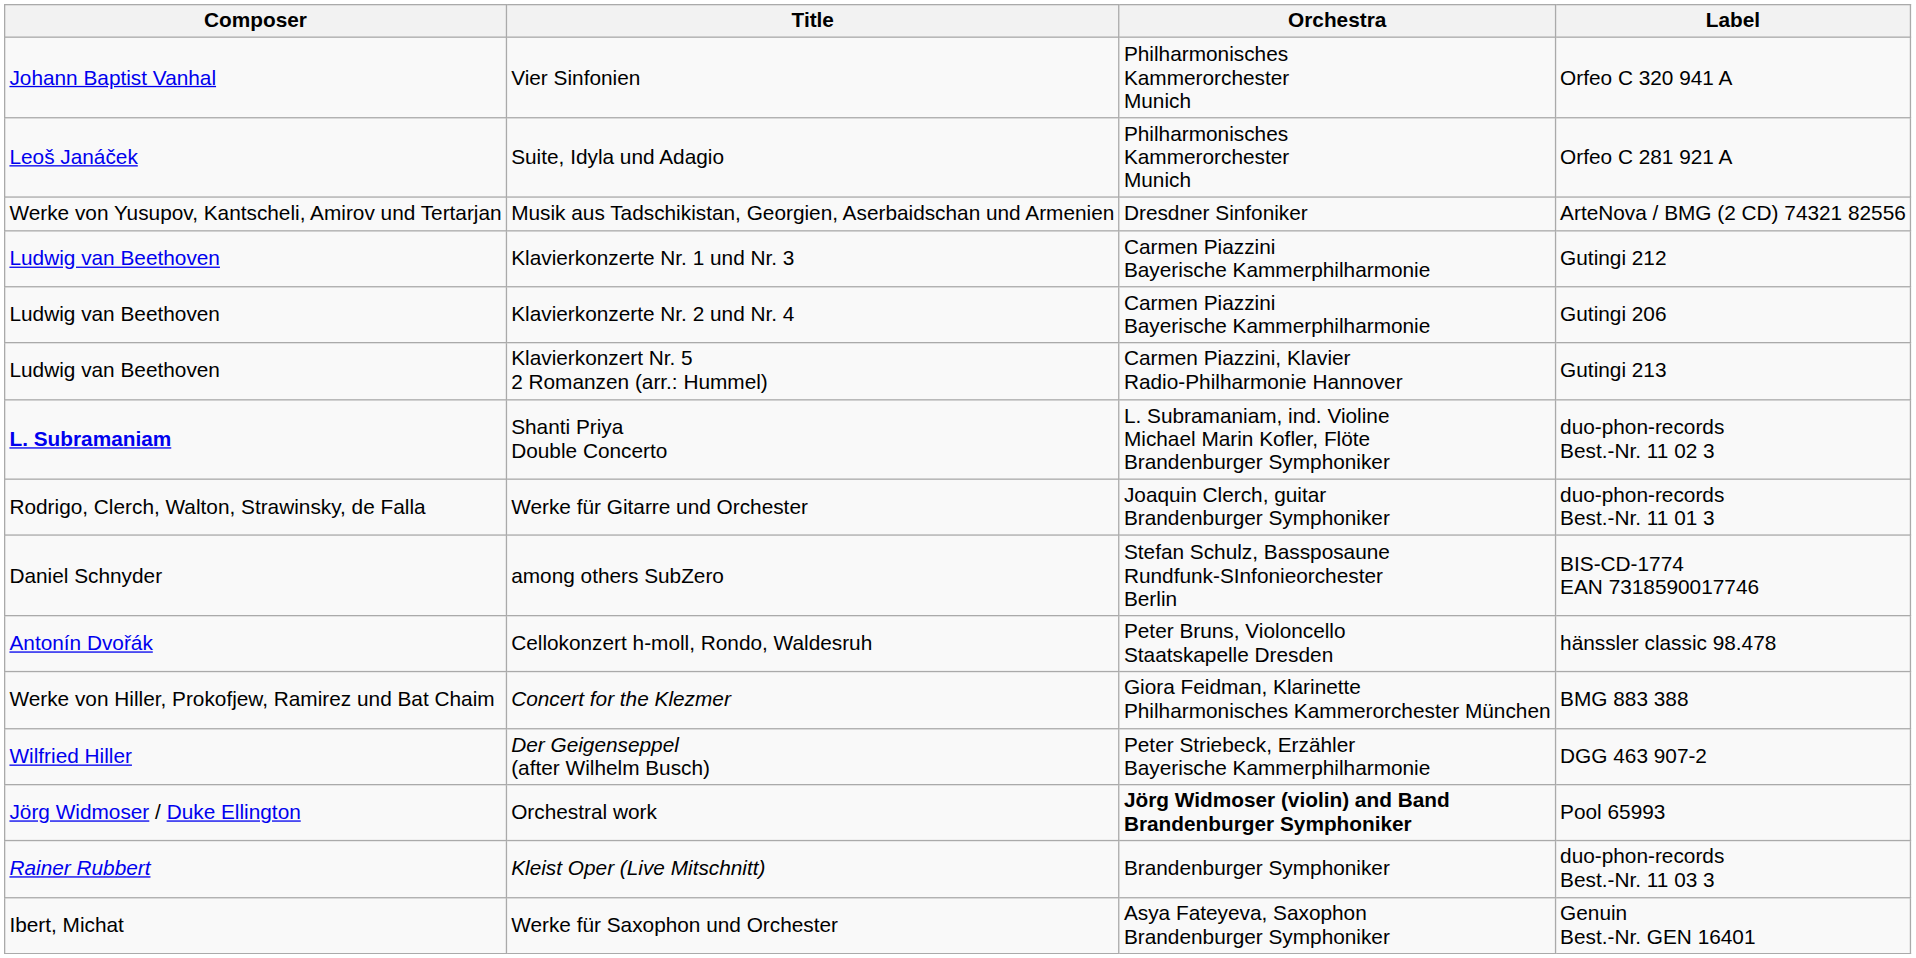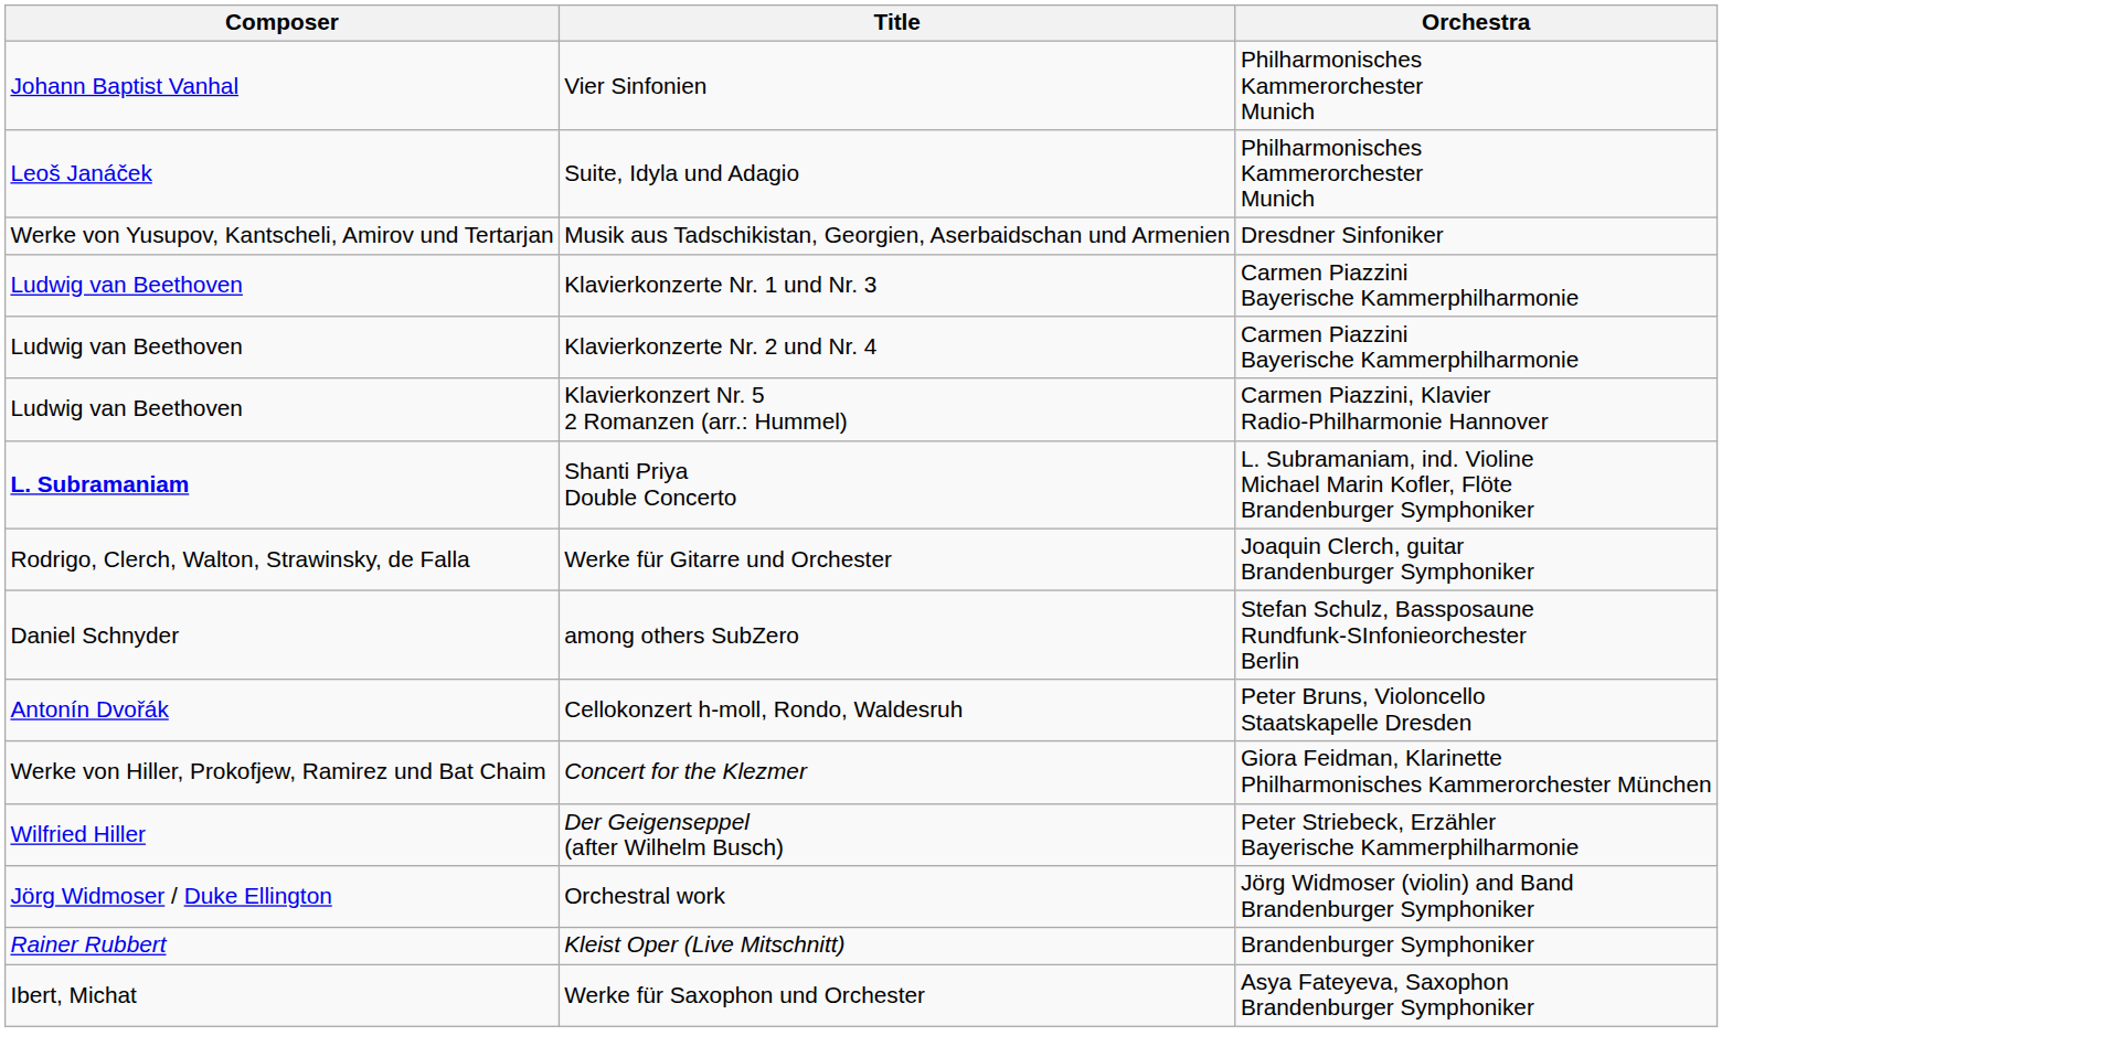- column: Label | Orfeo C 320 941 A | Orfeo C 281 921 A | ArteNova / BMG (2 CD) 74321 82556 | Gutingi 212 | Gutingi 206 | Gutingi 213 | duo-phon-records Best.-Nr. 11 02 3 | duo-phon-records Best.-Nr. 11 01 3 | BIS-CD-1774 EAN 7318590017746 | hänssler classic 98.478 | BMG 883 388 | DGG 463 907-2 | Pool 65993 | duo-phon-records Best.-Nr. 11 03 3 | Genuin Best.-Nr. GEN 16401
Orchestral work | Orchestra: bold -> normal
